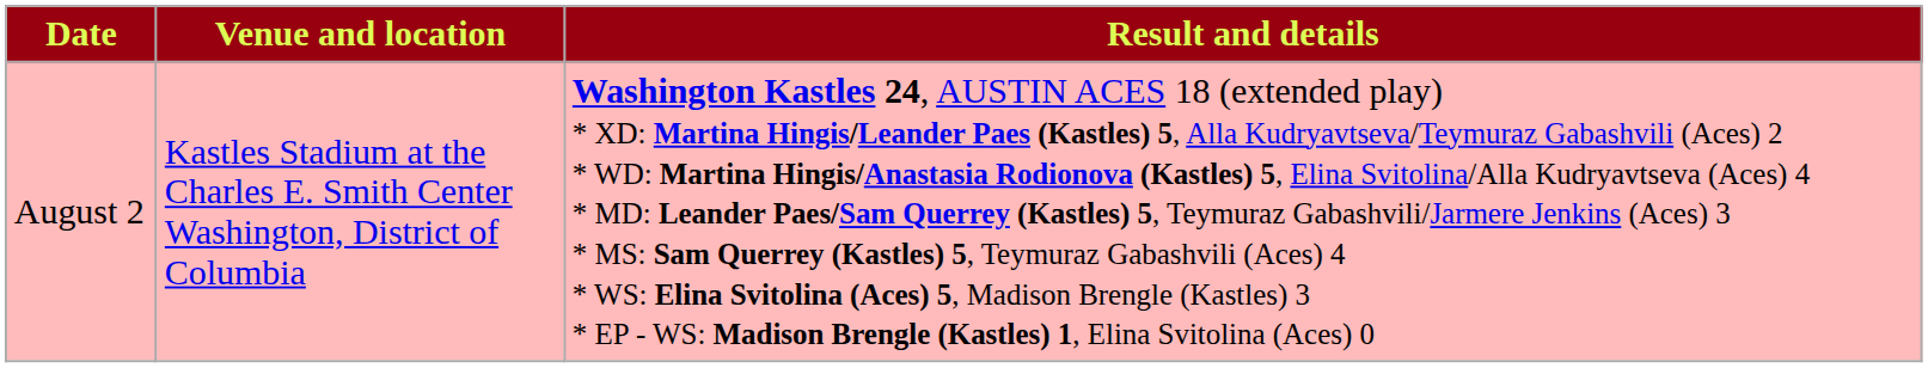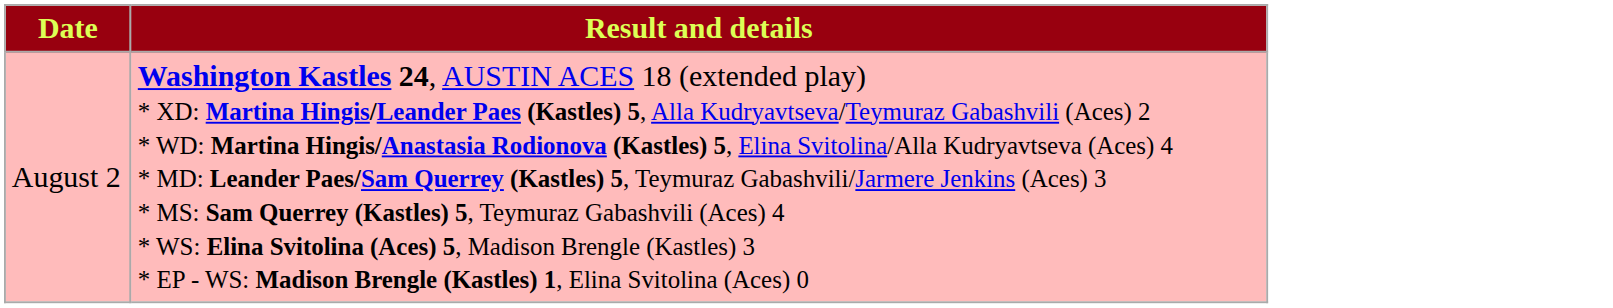- column: Venue and location | Kastles Stadium at the Charles E. Smith Center Washington, District of Columbia
